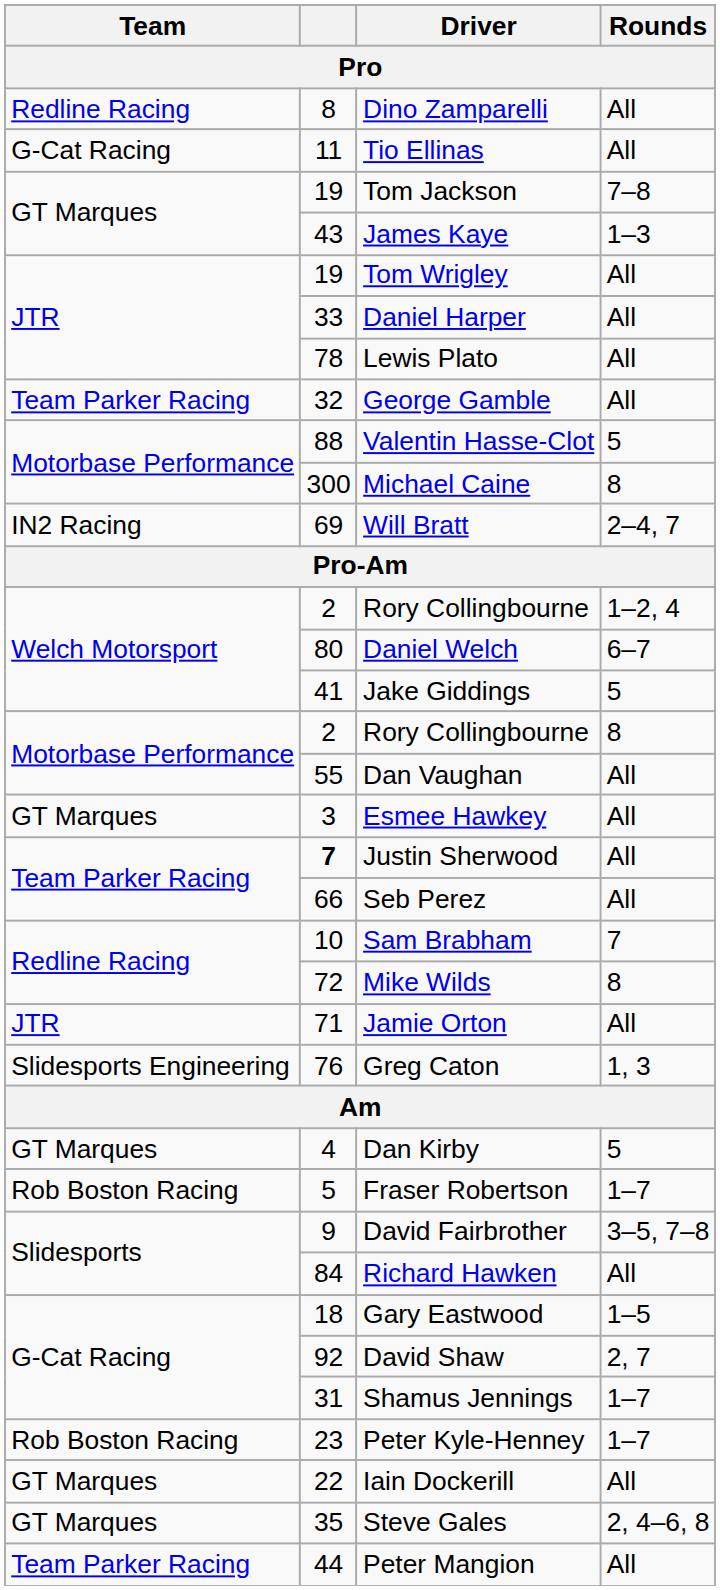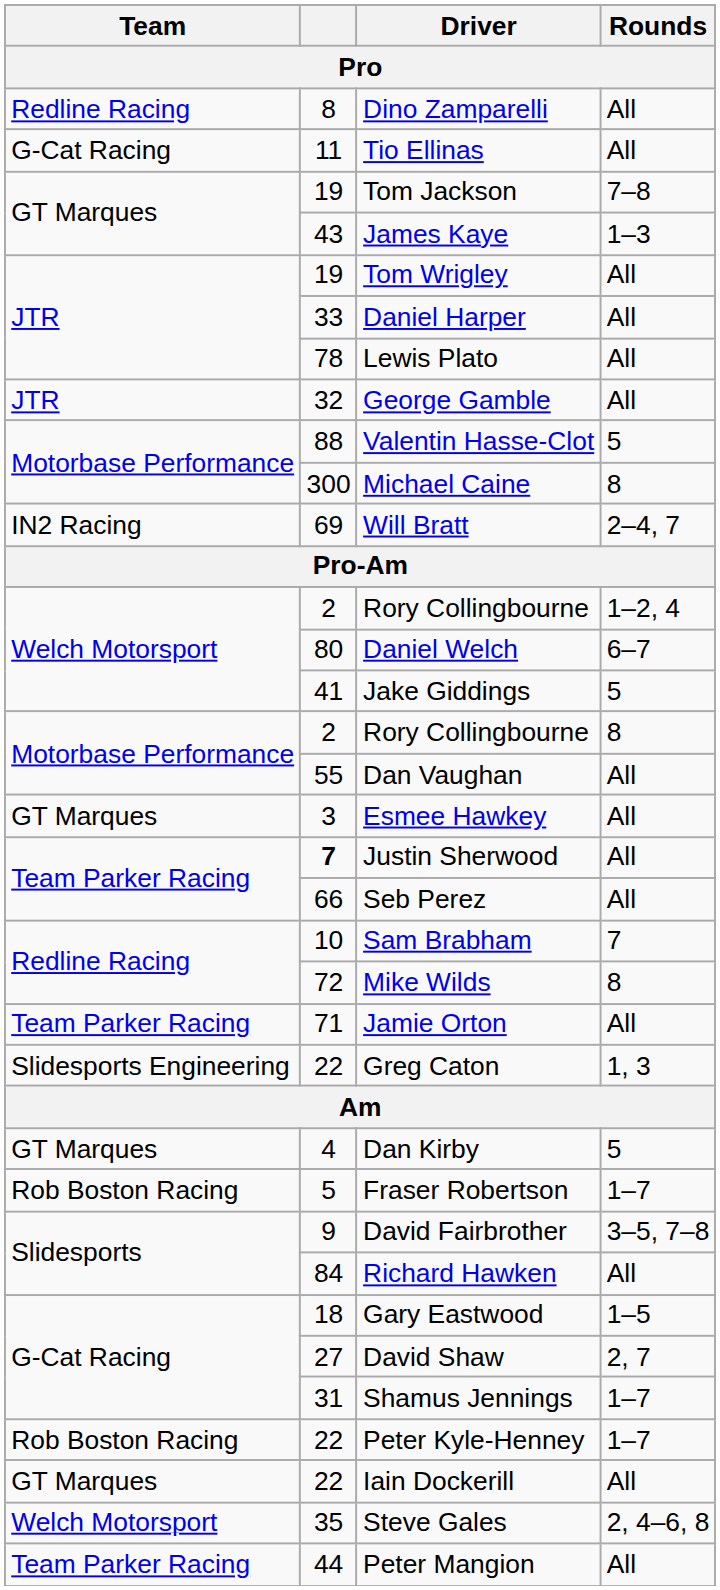George Gamble | Team: Team Parker Racing -> JTR
Jamie Orton | Team: JTR -> Team Parker Racing
Greg Caton | column 2: 76 -> 22
David Shaw | column 2: 92 -> 27
Peter Kyle-Henney | column 2: 23 -> 22
Steve Gales | Team: GT Marques -> Welch Motorsport
